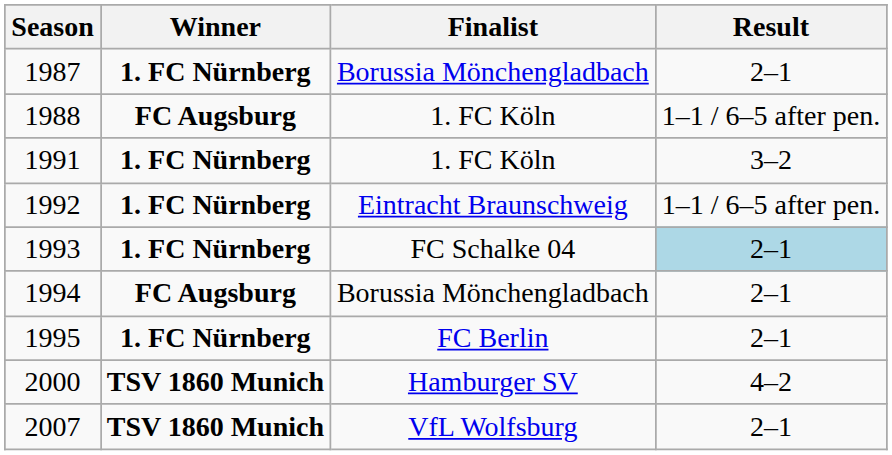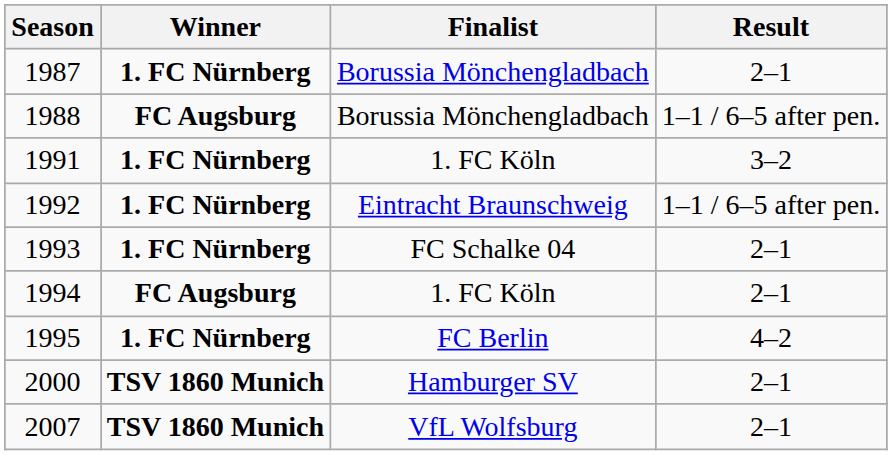1988 | Finalist: 1. FC Köln -> Borussia Mönchengladbach
1993 | Result: lightblue background -> no background
1994 | Finalist: Borussia Mönchengladbach -> 1. FC Köln
1995 | Result: 2–1 -> 4–2
2000 | Result: 4–2 -> 2–1
